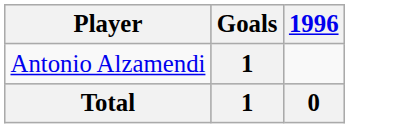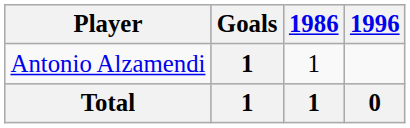+ column: 1986 | 1 | 1
